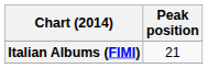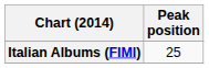Italian Albums (FIMI) | Peak position: 21 -> 25
